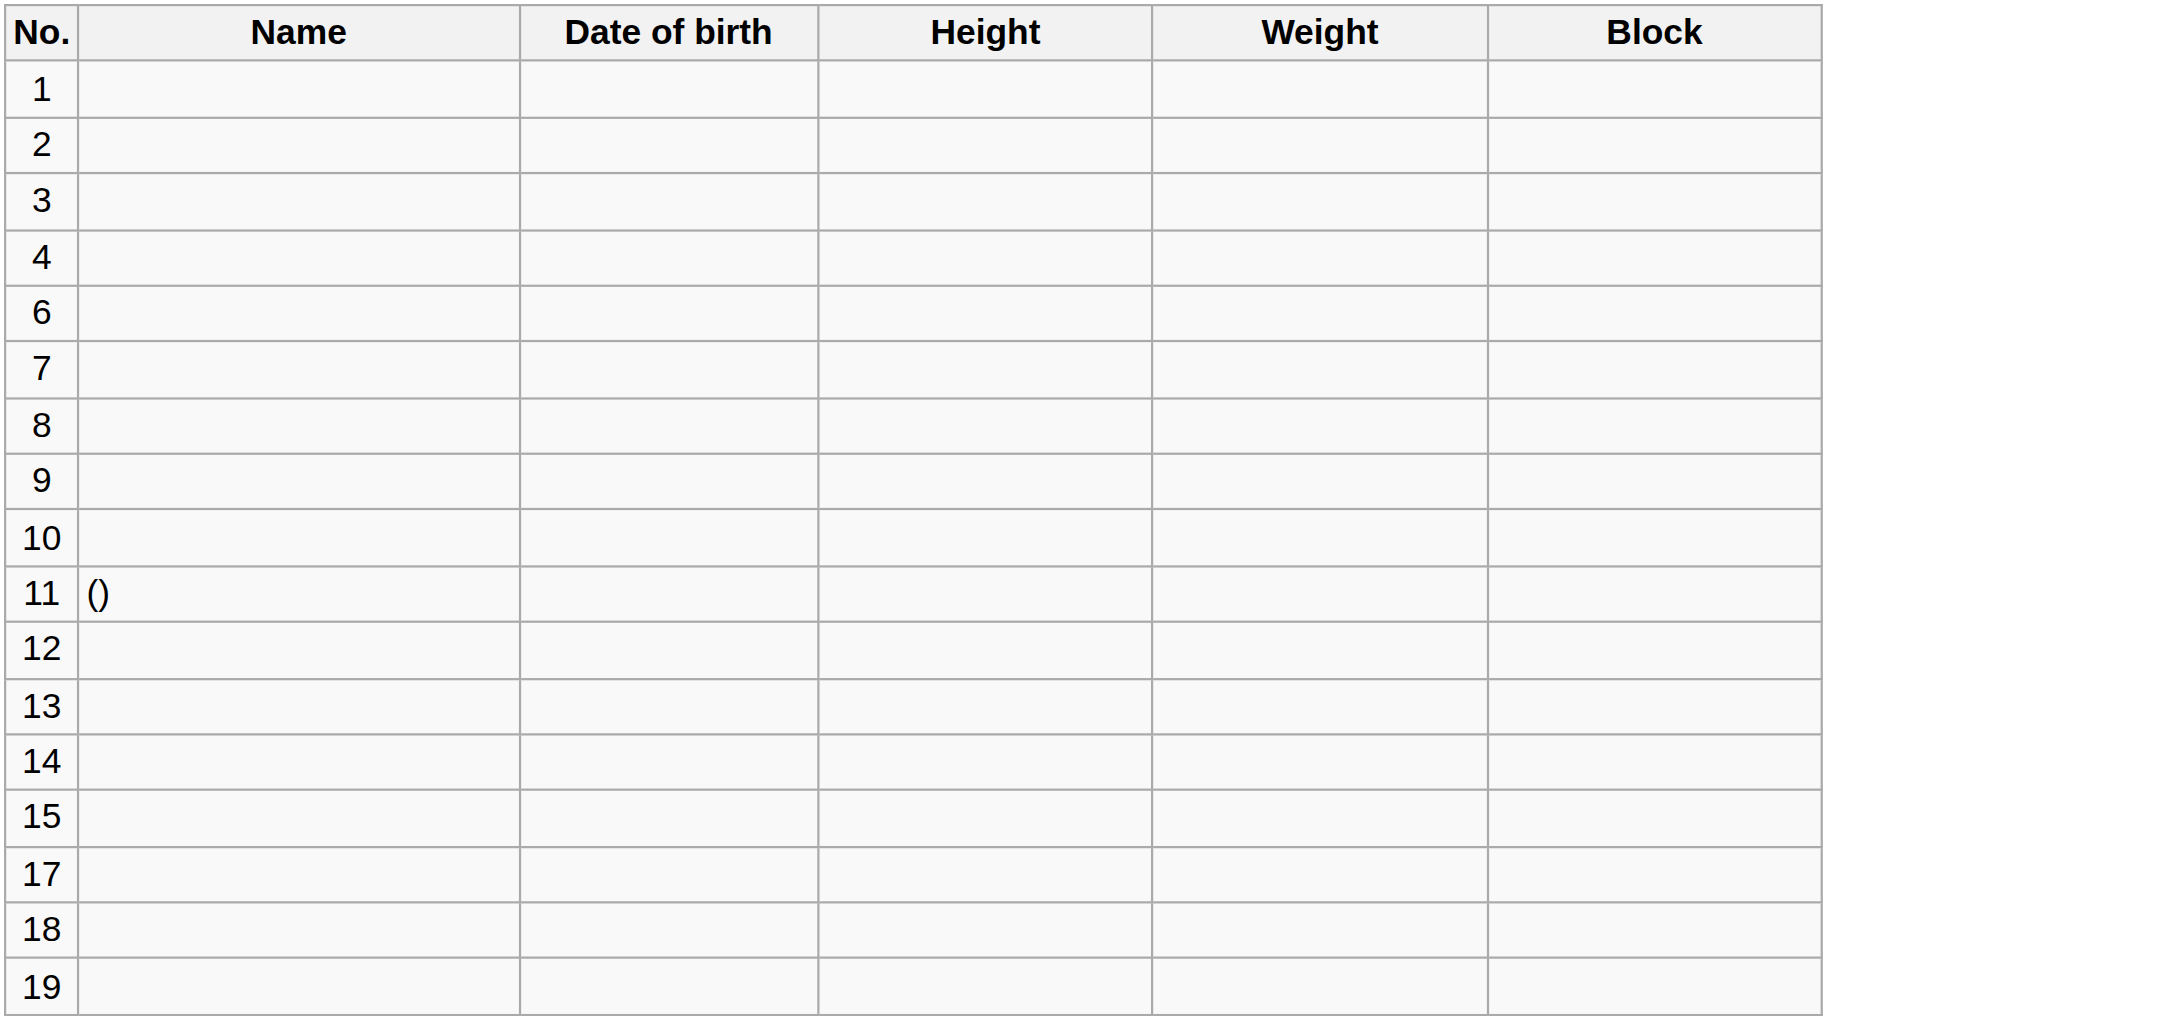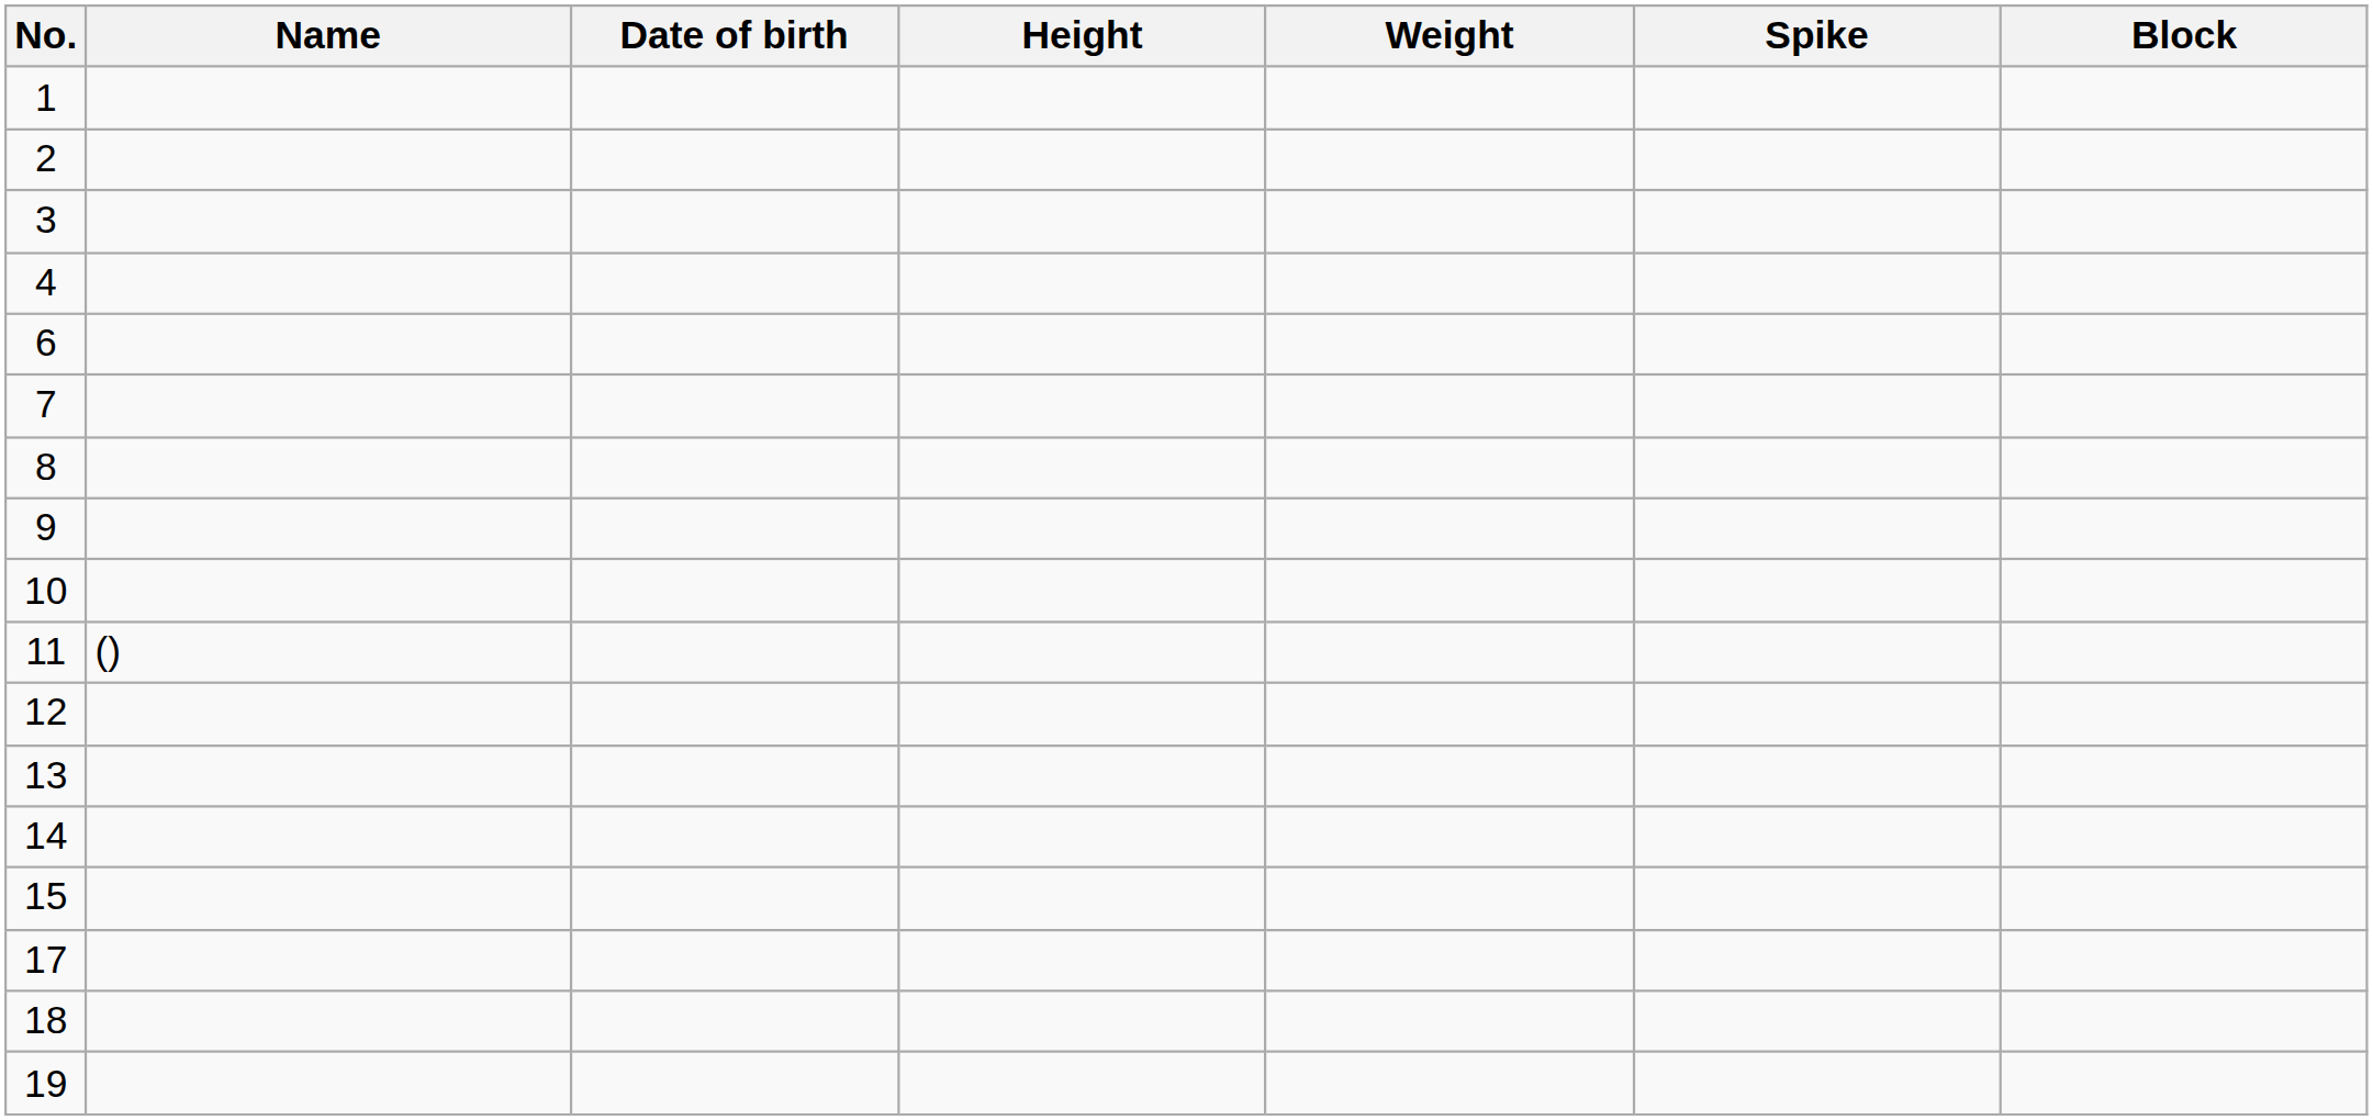+ column: Spike
